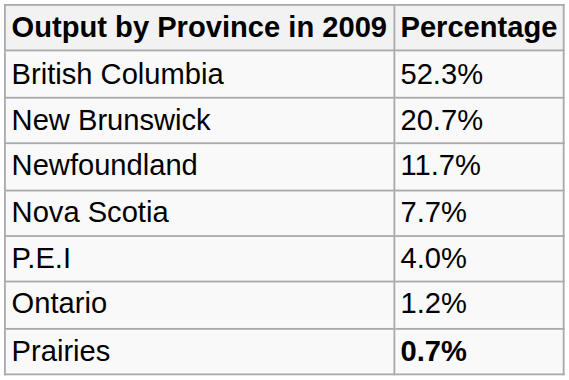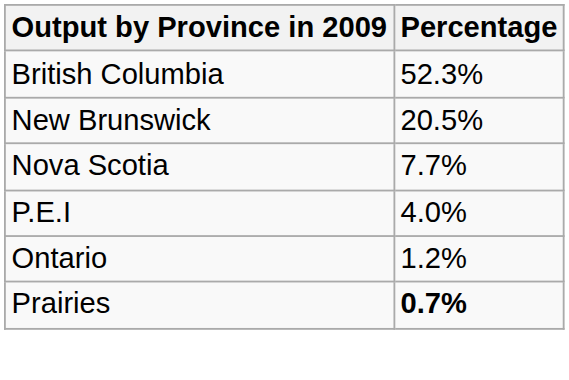New Brunswick | Percentage: 20.7% -> 20.5%
- row: Newfoundland | 11.7%
